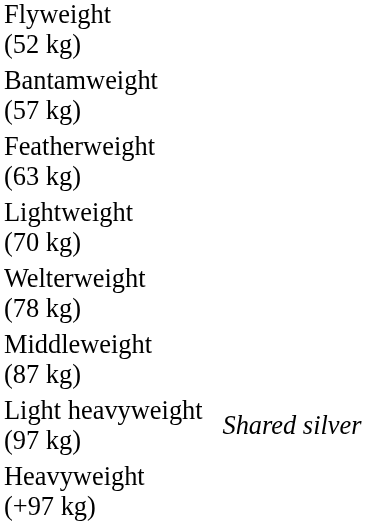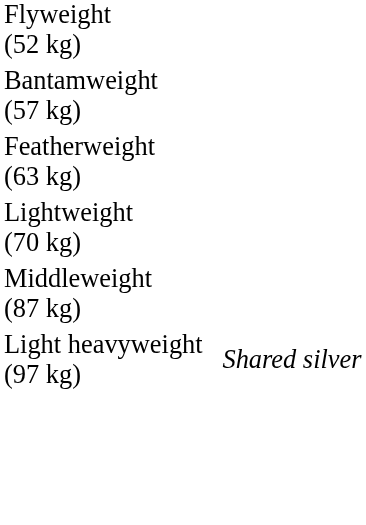- row: Welterweight (78 kg)
- row: Heavyweight (+97 kg)
